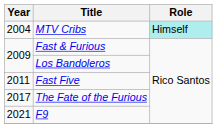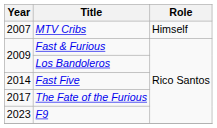MTV Cribs | Year: 2004 -> 2007
MTV Cribs | Role: paleturquoise background -> no background
Fast Five | Year: 2011 -> 2014
F9 | Year: 2021 -> 2023
